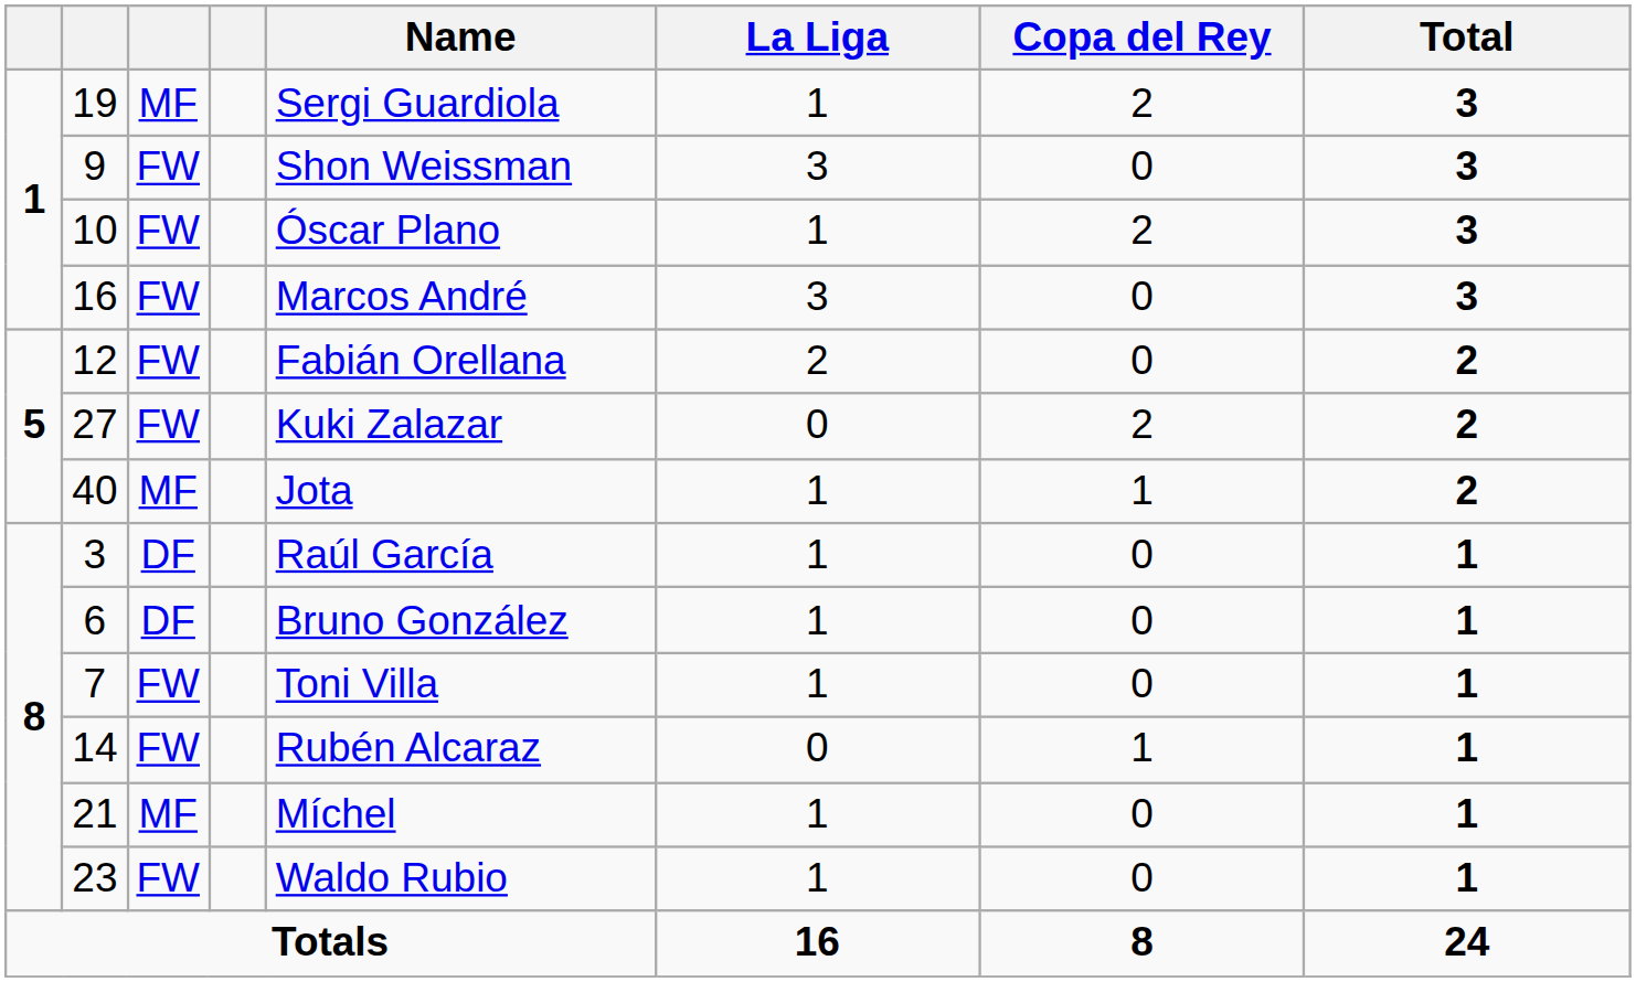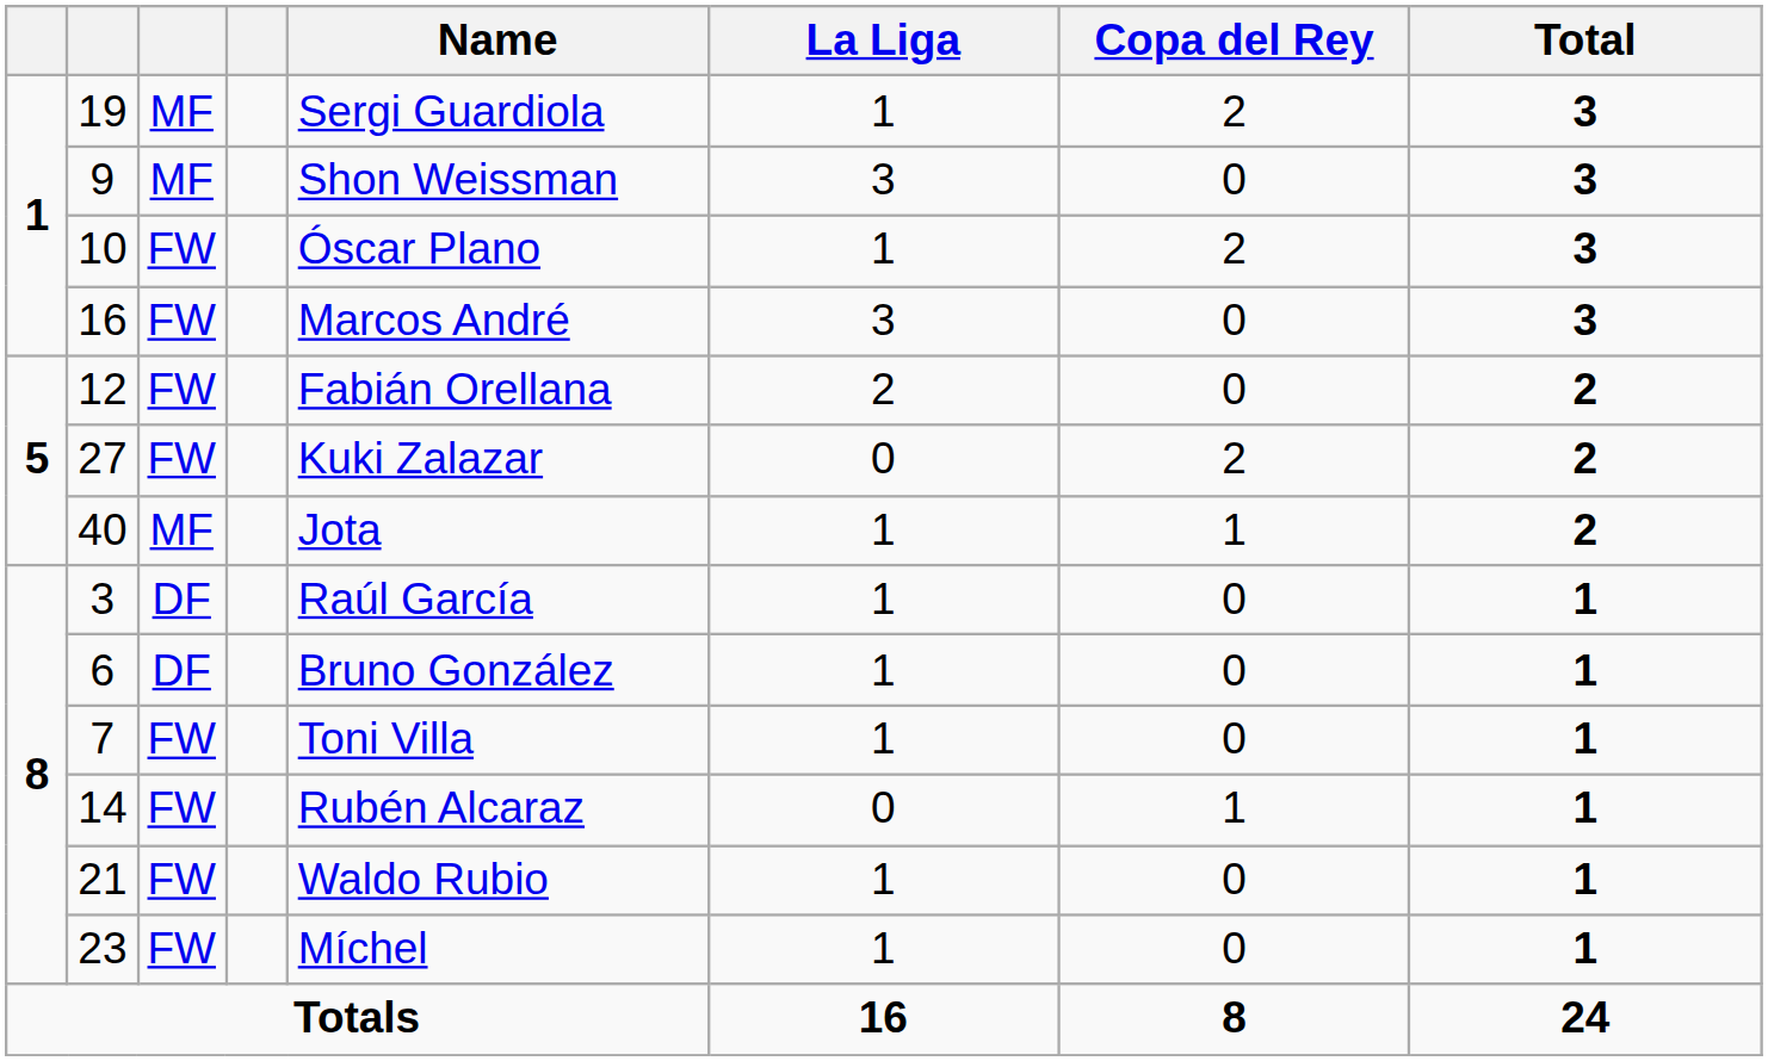9 | column 3: FW -> MF
21 | column 3: MF -> FW
21 | Name: Míchel -> Waldo Rubio
23 | Name: Waldo Rubio -> Míchel
